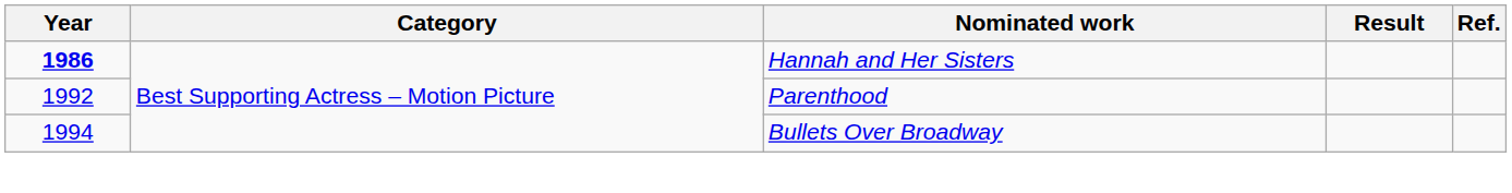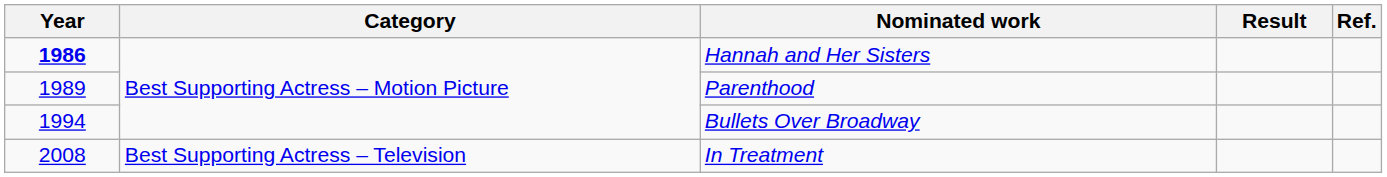Parenthood | Year: 1992 -> 1989
+ row: 2008 | Best Supporting Actress – Television | In Treatment
